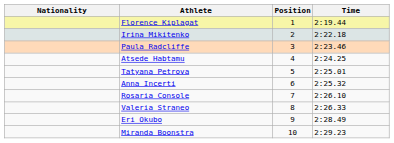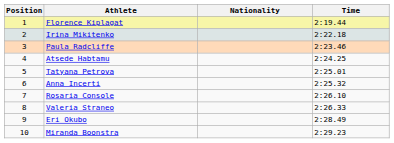columns swapped: Position <-> Nationality
